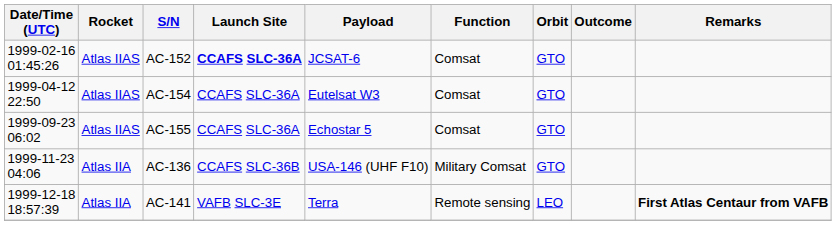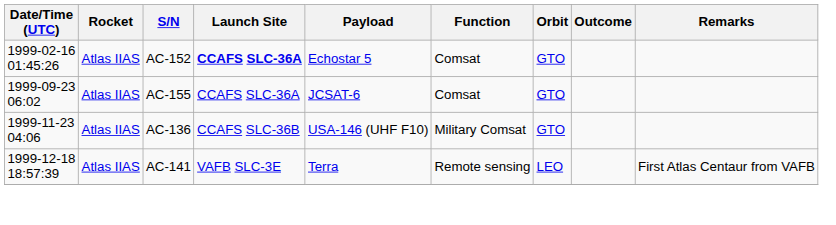AC-152 | Payload: JCSAT-6 -> Echostar 5
- row: 1999-04-12 22:50 | Atlas IIAS | AC-154 | CCAFS SLC-36A | Eutelsat W3 | Comsat | GTO
AC-155 | Payload: Echostar 5 -> JCSAT-6
AC-136 | Rocket: Atlas IIA -> Atlas IIAS
AC-141 | Rocket: Atlas IIA -> Atlas IIAS
AC-141 | Remarks: bold -> normal
